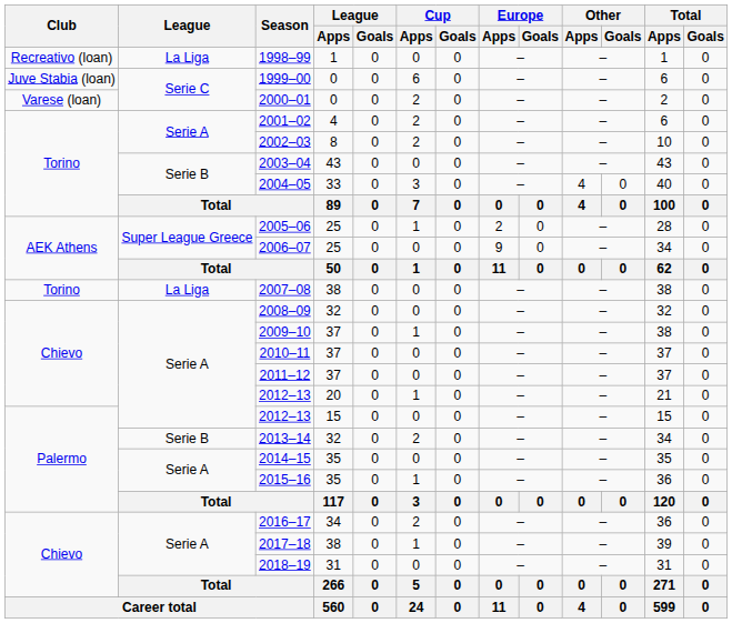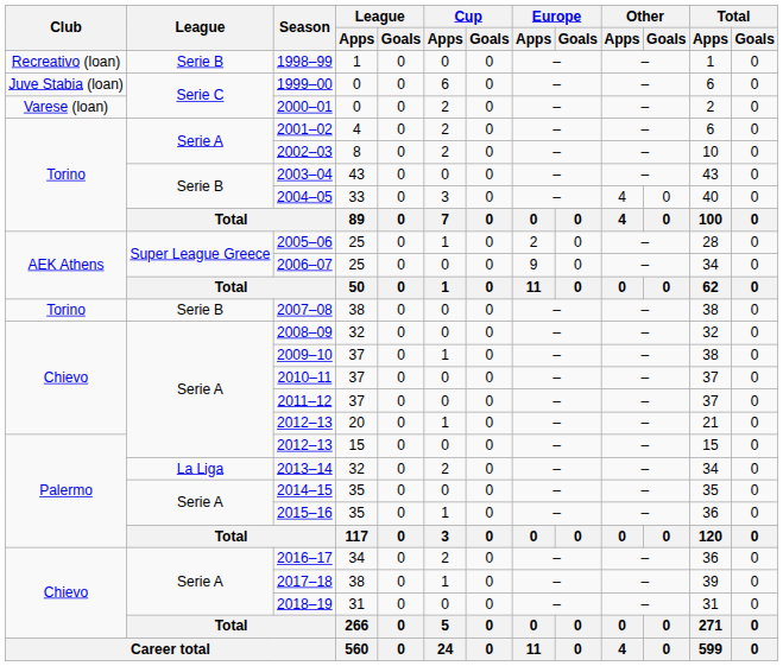1998–99 | League: La Liga -> Serie B
2007–08 | League: La Liga -> Serie B
2013–14 | League: Serie B -> La Liga
